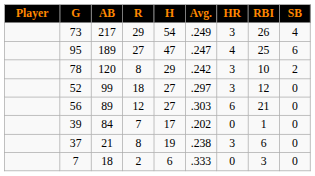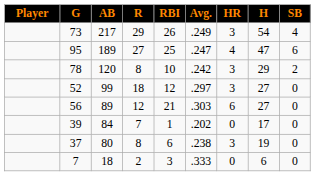columns swapped: H <-> RBI
37 | AB: 21 -> 80
